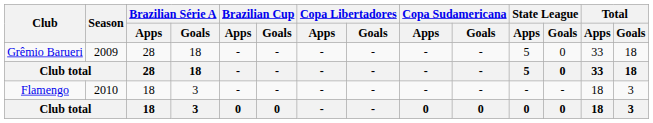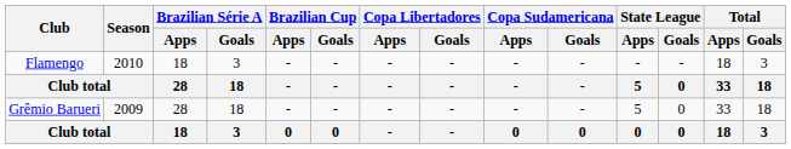rows swapped: Grêmio Barueri <-> Flamengo
